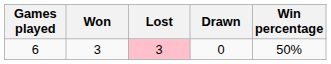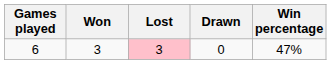6 | Win percentage: 50% -> 47%
